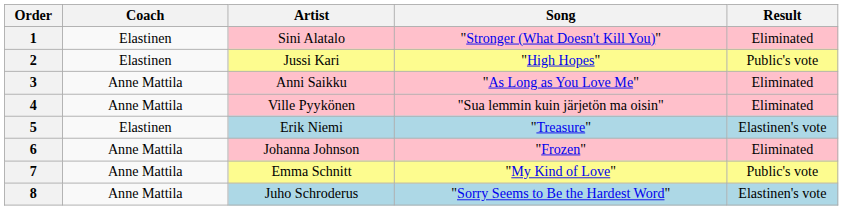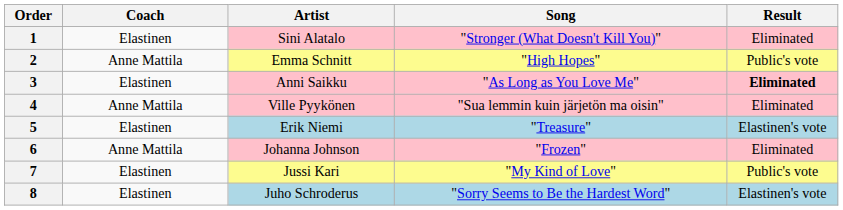2 | Coach: Elastinen -> Anne Mattila
2 | Artist: Jussi Kari -> Emma Schnitt
3 | Coach: Anne Mattila -> Elastinen
3 | Result: normal -> bold
7 | Coach: Anne Mattila -> Elastinen
7 | Artist: Emma Schnitt -> Jussi Kari
8 | Coach: Anne Mattila -> Elastinen
